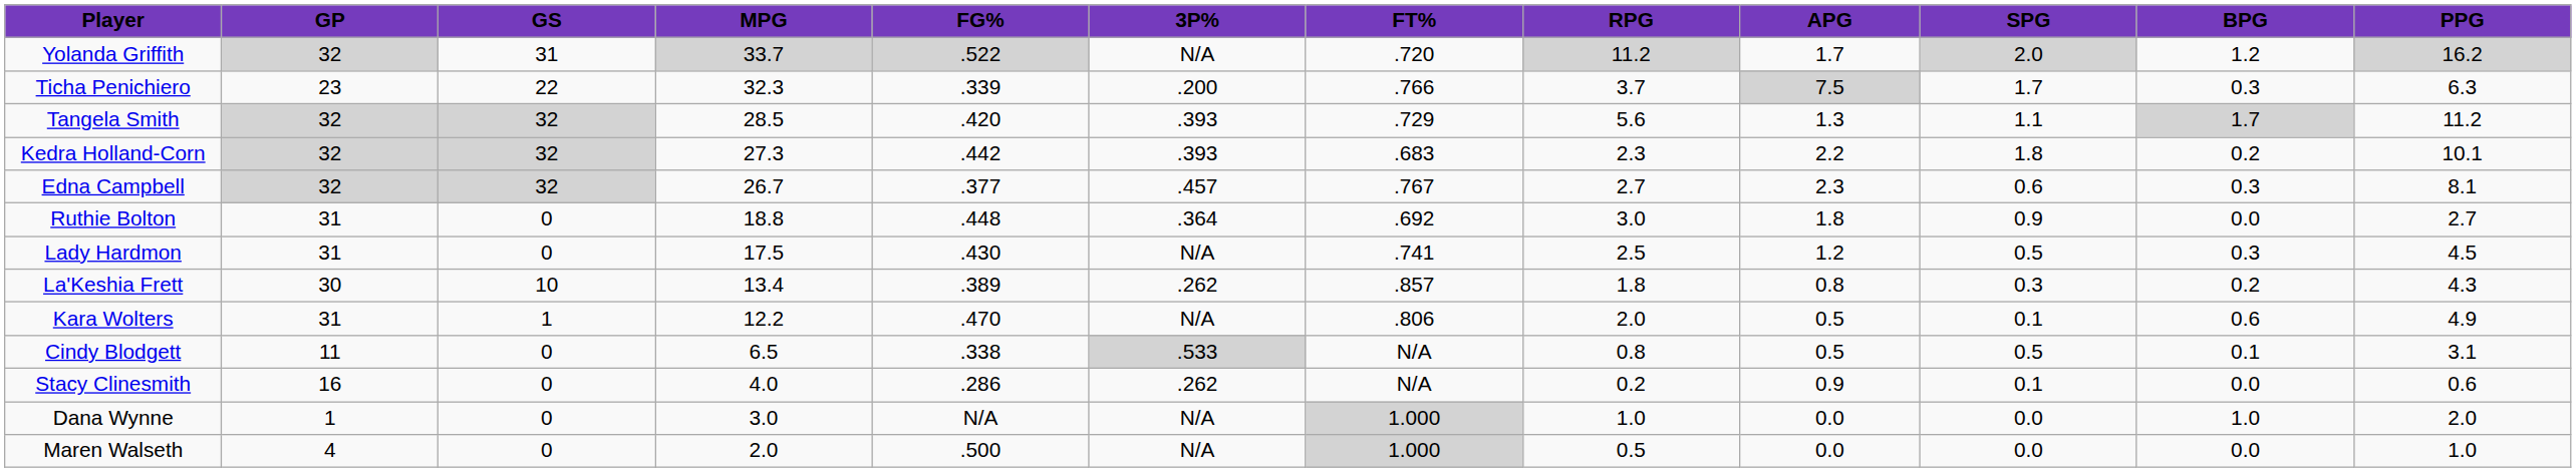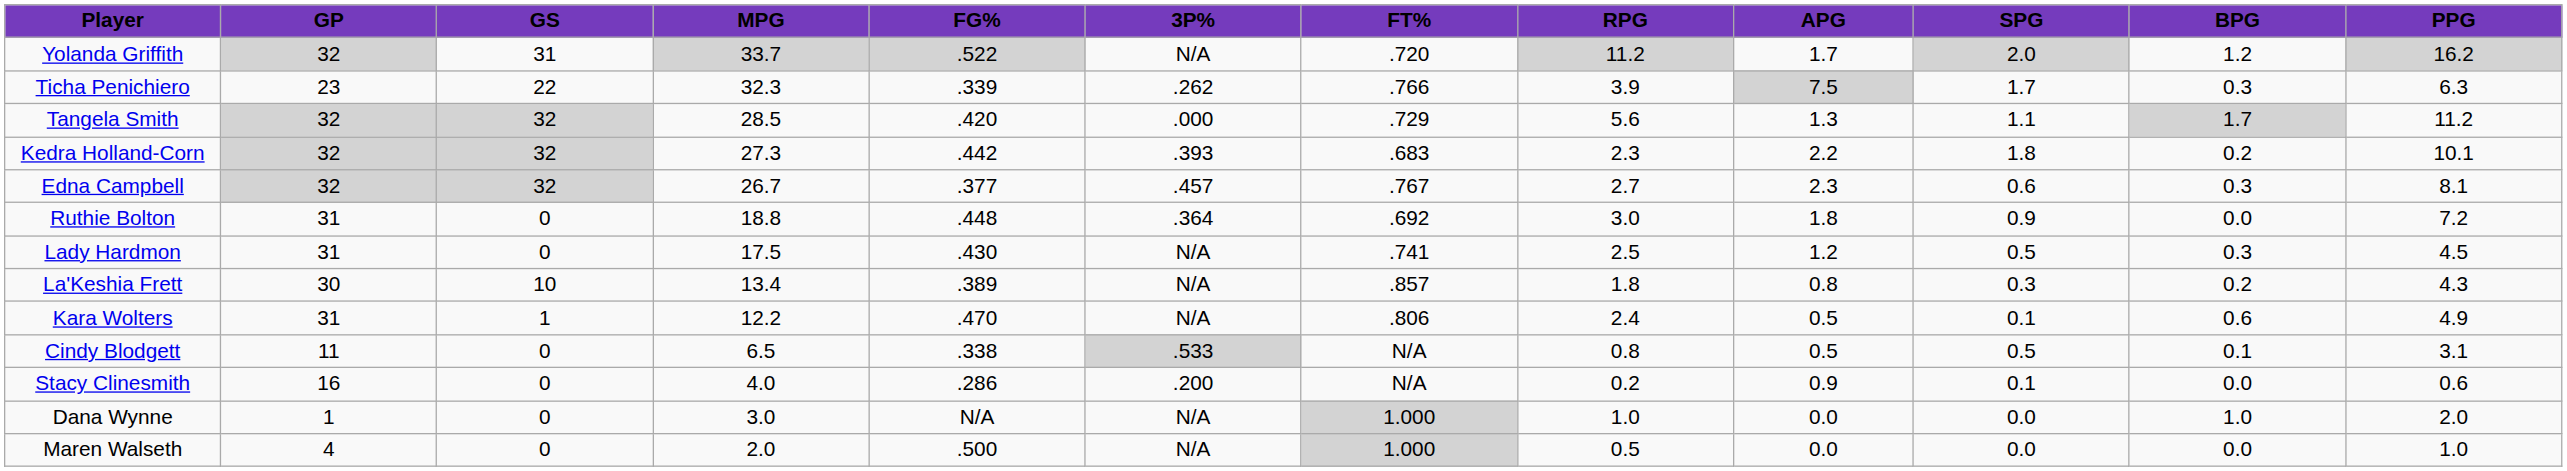Ticha Penichiero | 3P%: .200 -> .262
Ticha Penichiero | RPG: 3.7 -> 3.9
Tangela Smith | 3P%: .393 -> .000
Ruthie Bolton | PPG: 2.7 -> 7.2
La'Keshia Frett | 3P%: .262 -> N/A
Kara Wolters | RPG: 2.0 -> 2.4
Stacy Clinesmith | 3P%: .262 -> .200
